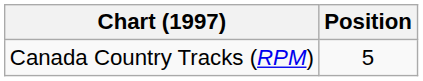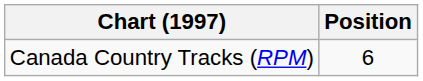Canada Country Tracks (RPM) | Position: 5 -> 6
